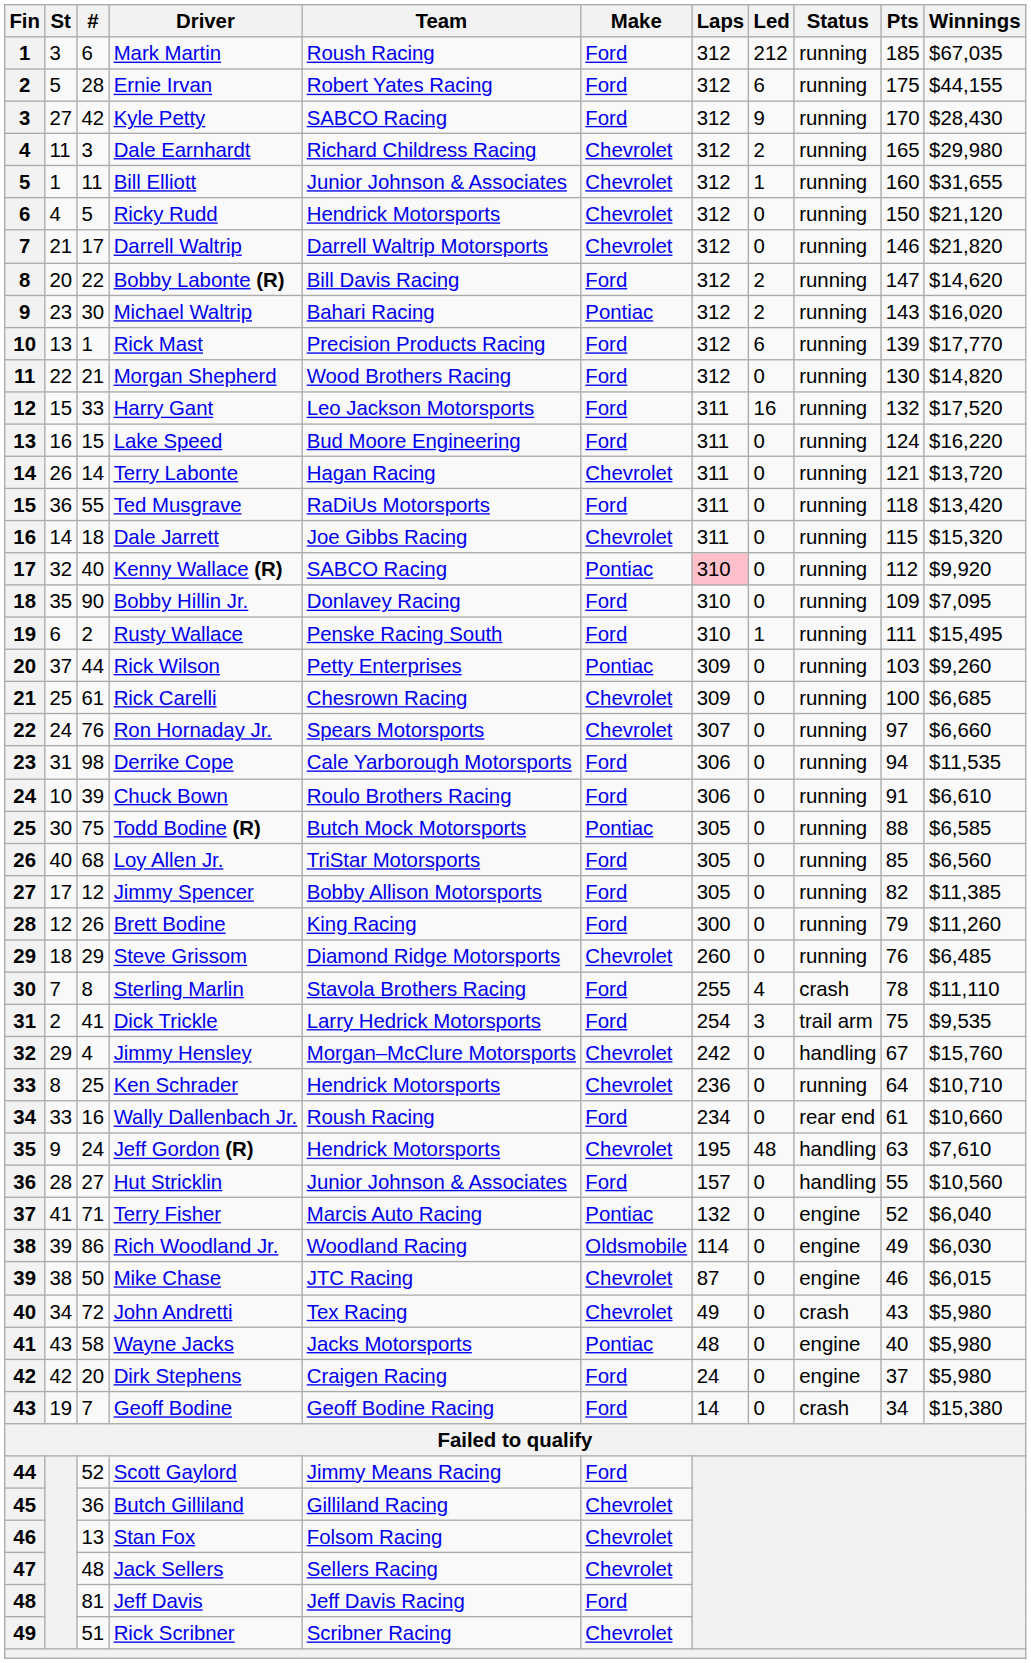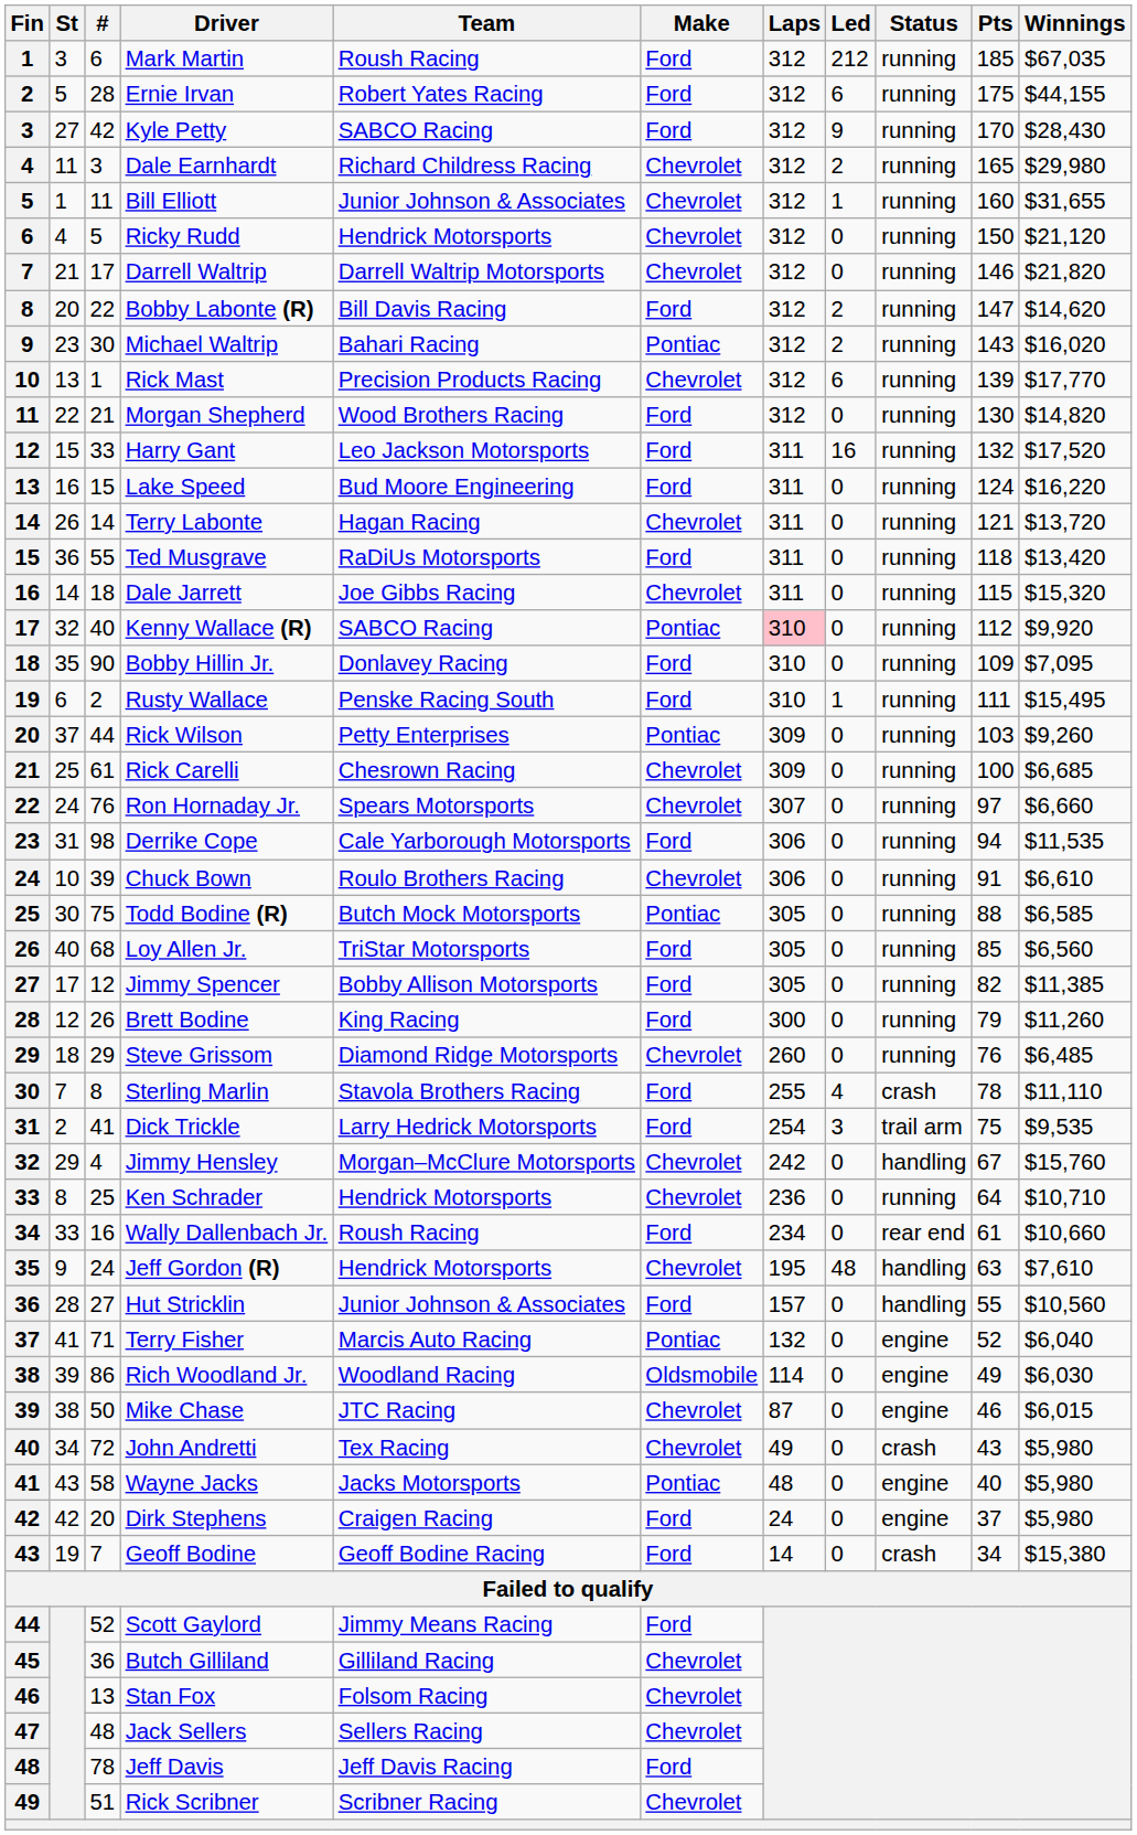Rick Mast | Make: Ford -> Chevrolet
Chuck Bown | Make: Ford -> Chevrolet
Jeff Davis | #: 81 -> 78
